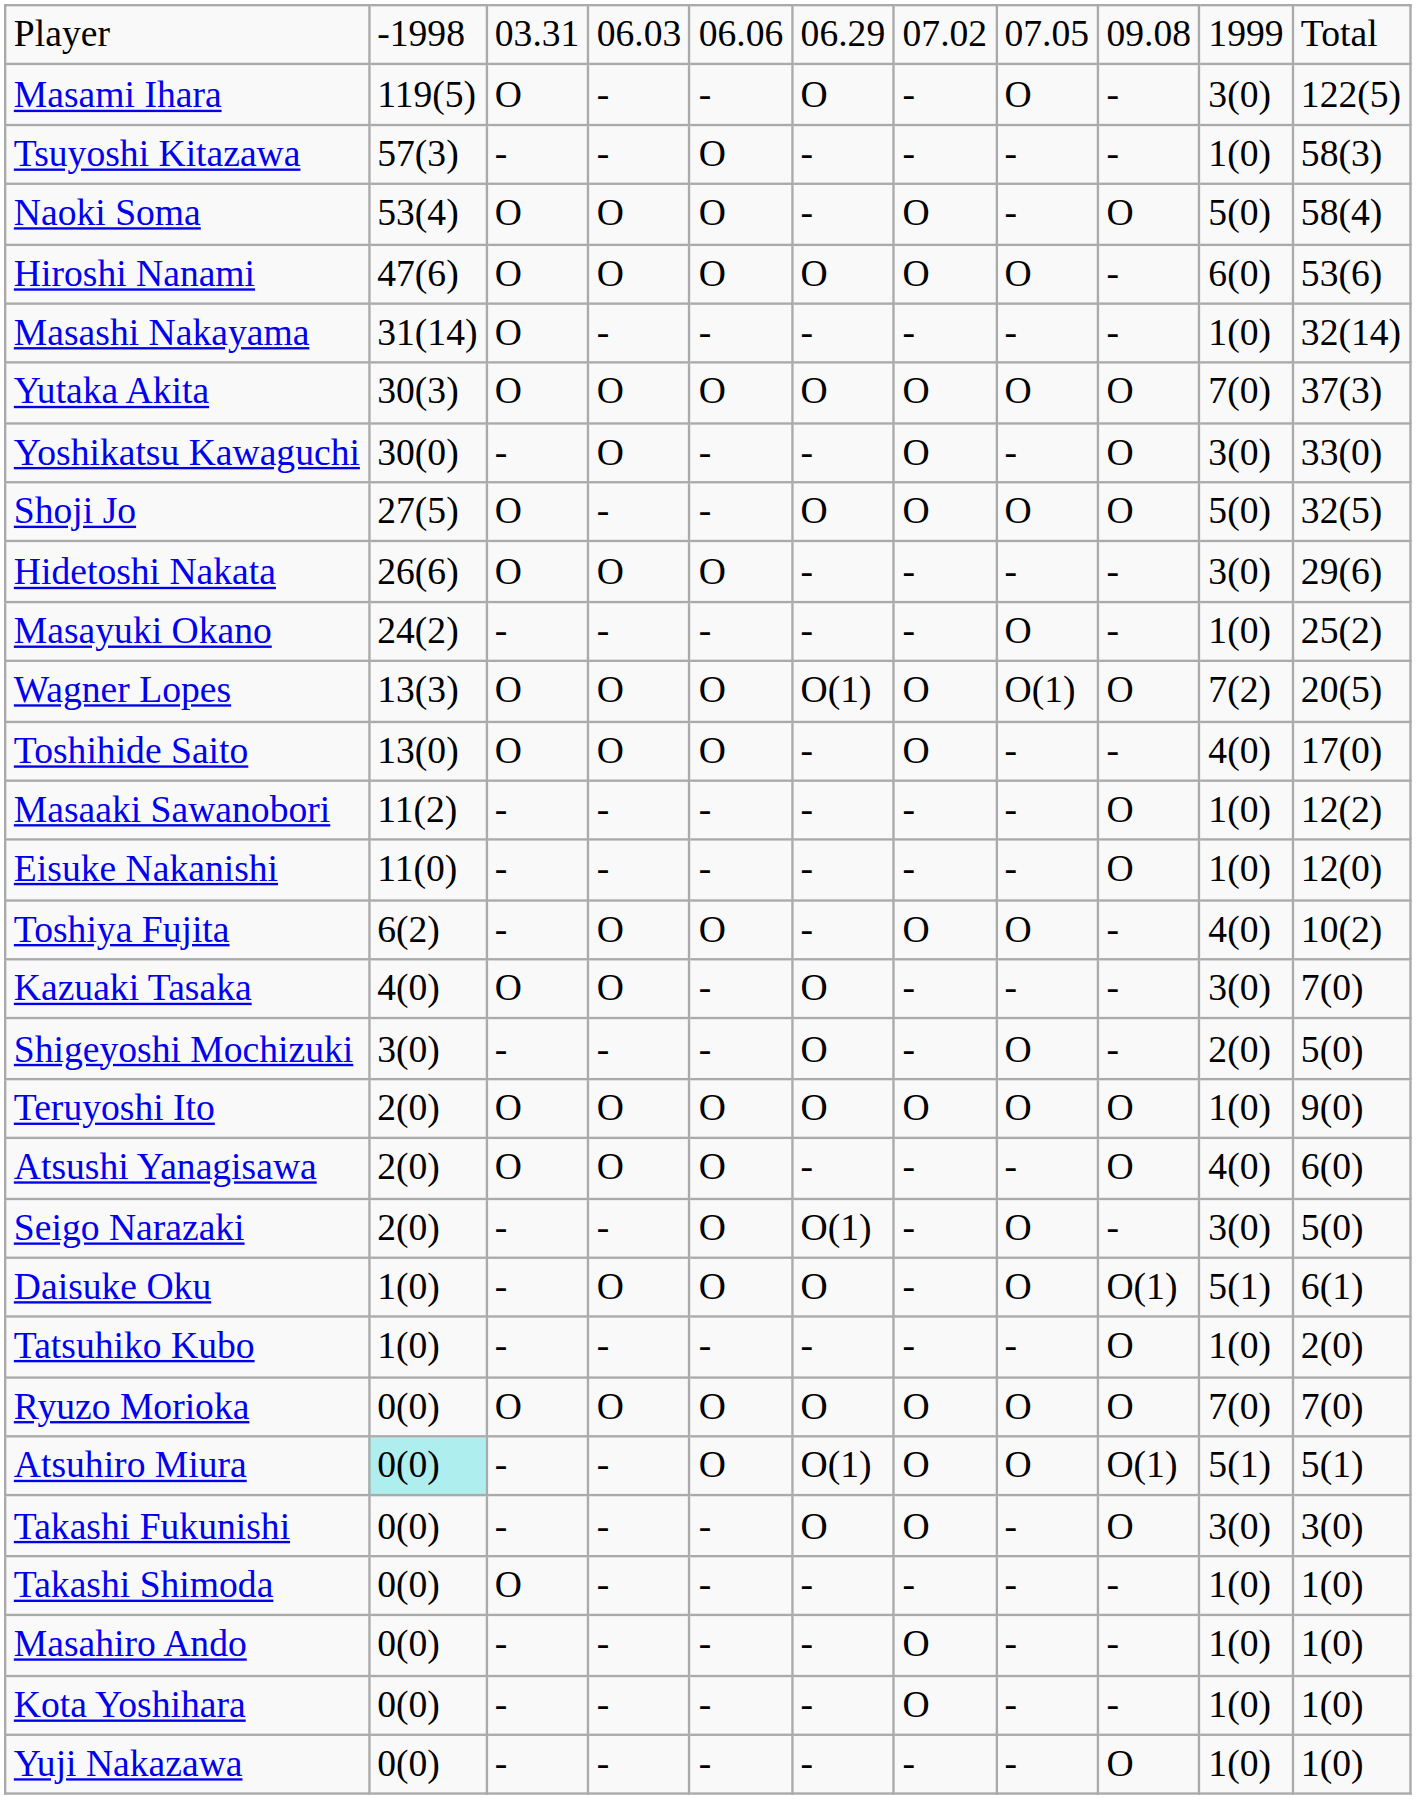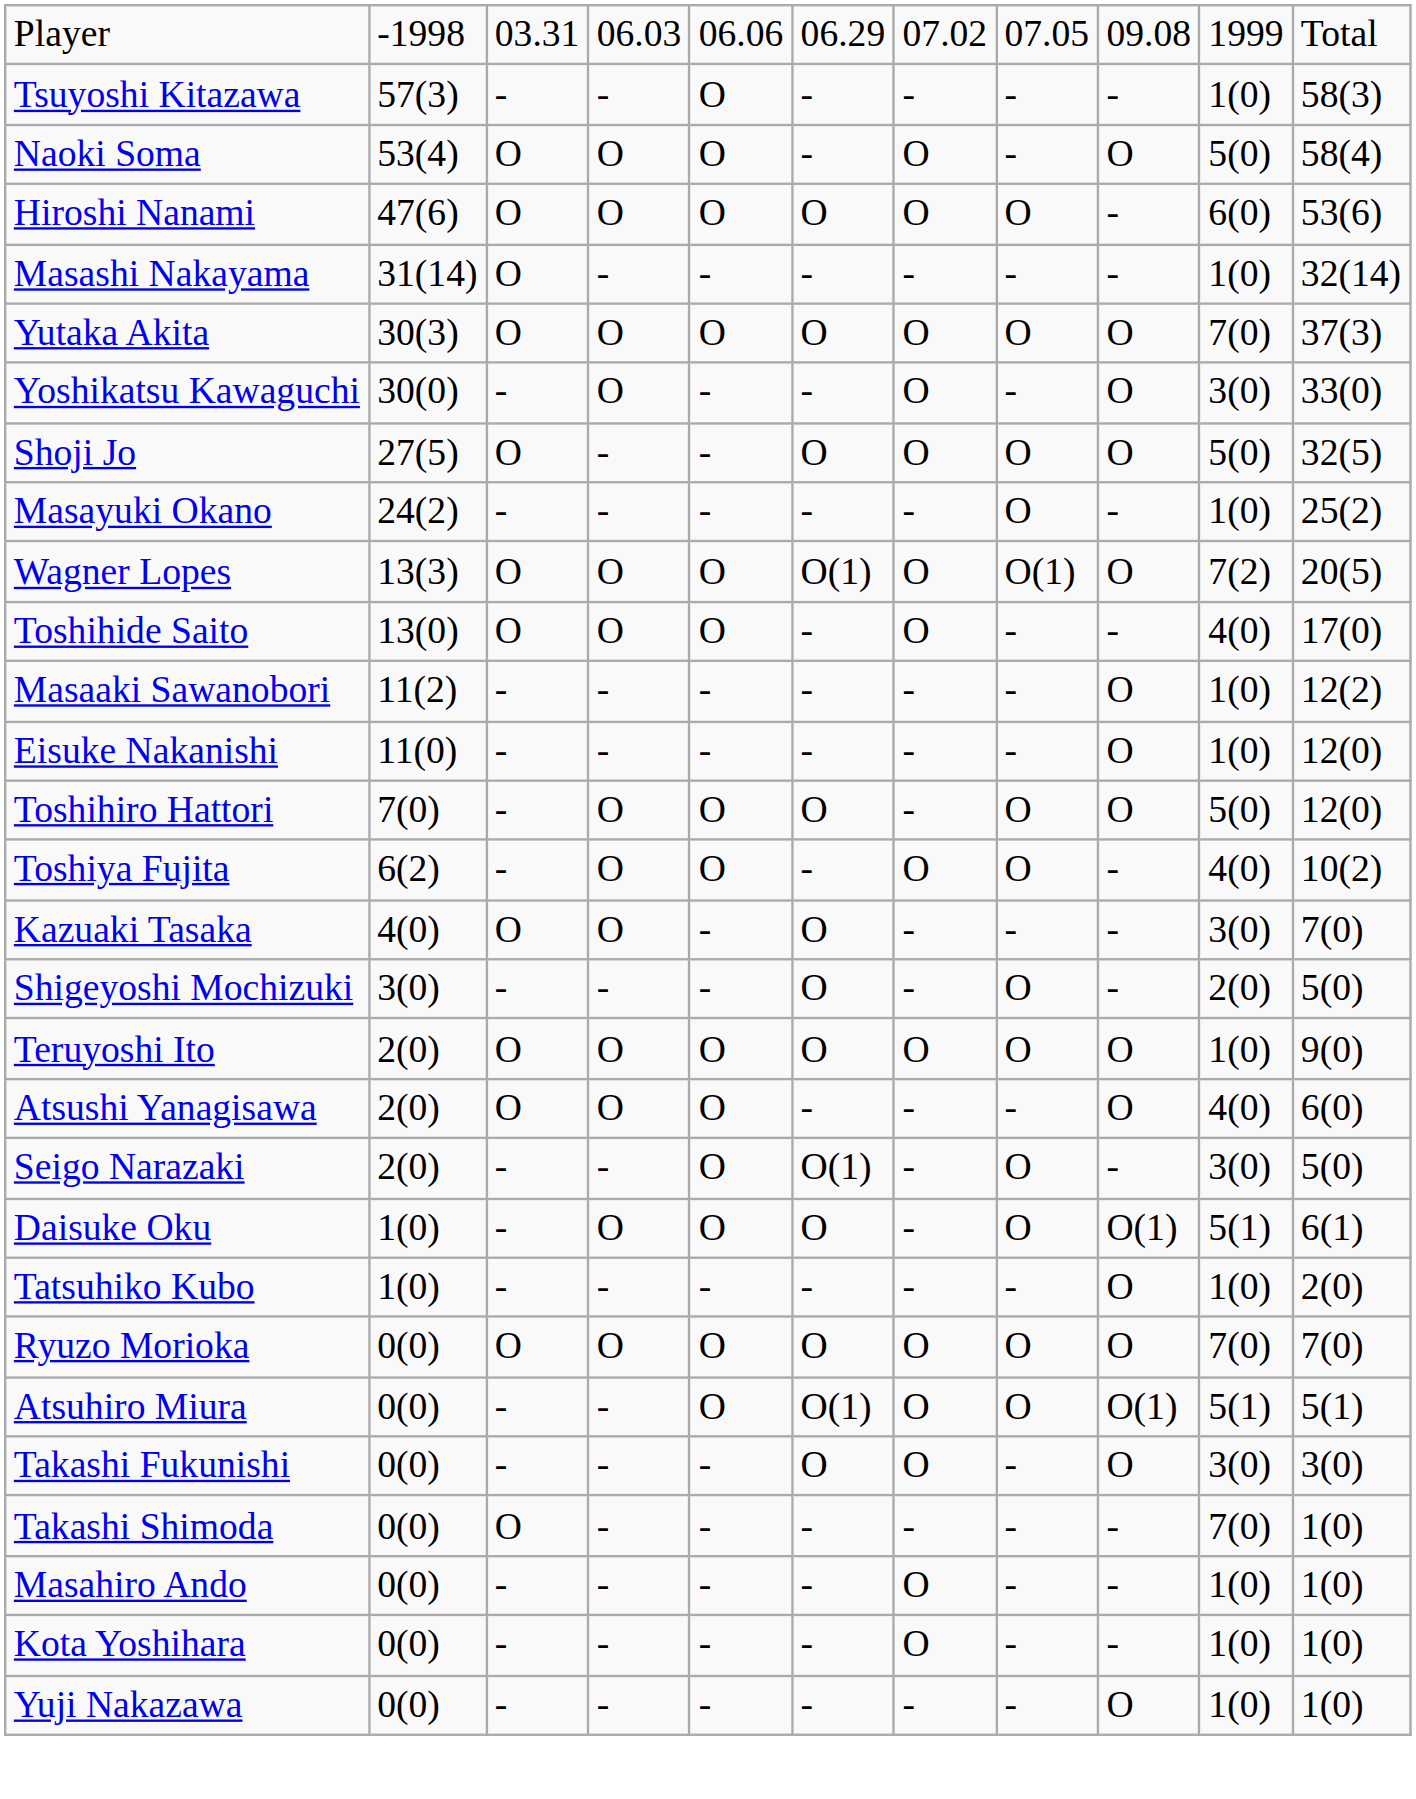- row: Masami Ihara | 119(5) | O | - | - | O | - | O | - | 3(0) | 122(5)
- row: Hidetoshi Nakata | 26(6) | O | O | O | - | - | - | - | 3(0) | 29(6)
+ row: Toshihiro Hattori | 7(0) | - | O | O | O | - | O | O | 5(0) | 12(0)
Atsuhiro Miura | column 2: paleturquoise background -> no background
Takashi Shimoda | column 10: 1(0) -> 7(0)
